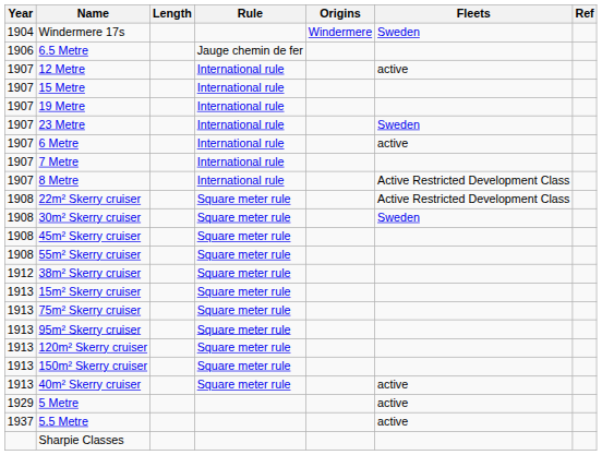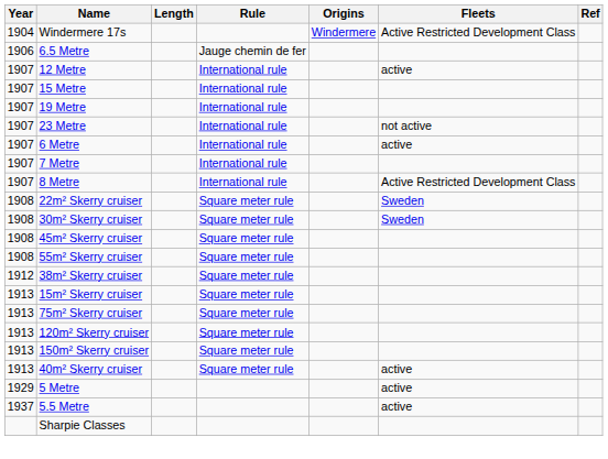Windermere 17s | Fleets: Sweden -> Active Restricted Development Class
23 Metre | Fleets: Sweden -> not active
22m² Skerry cruiser | Fleets: Active Restricted Development Class -> Sweden
- row: 1913 | 95m² Skerry cruiser | Square meter rule
